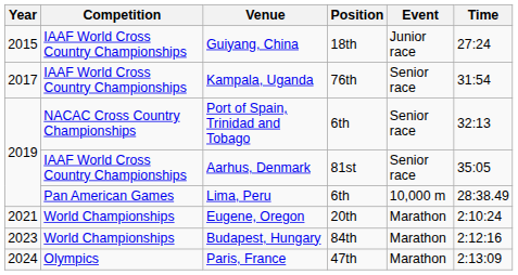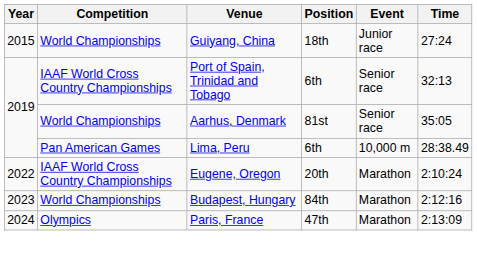Guiyang, China | Competition: IAAF World Cross Country Championships -> World Championships
- row: 2017 | IAAF World Cross Country Championships | Kampala, Uganda | 76th | Senior race | 31:54
Port of Spain, Trinidad and Tobago | Competition: NACAC Cross Country Championships -> IAAF World Cross Country Championships
Aarhus, Denmark | Competition: IAAF World Cross Country Championships -> World Championships
Eugene, Oregon | Year: 2021 -> 2022
Eugene, Oregon | Competition: World Championships -> IAAF World Cross Country Championships
